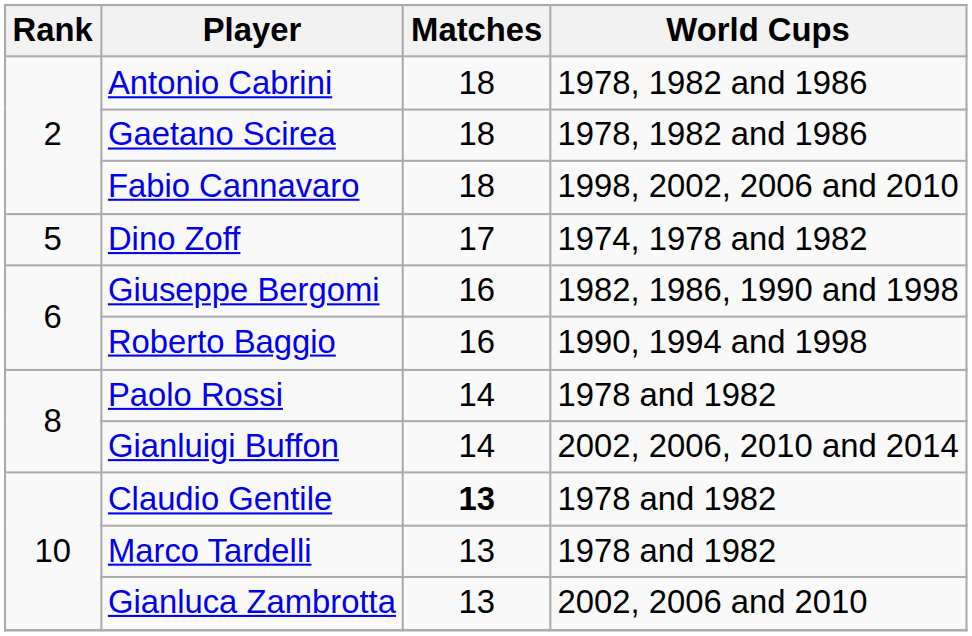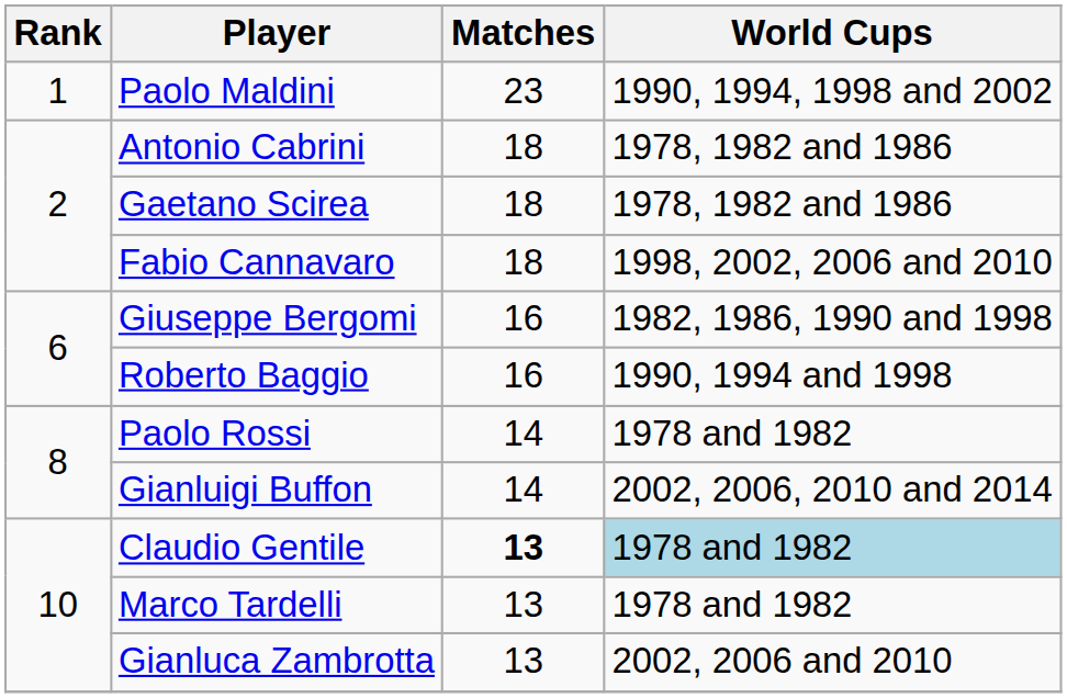+ row: 1 | Paolo Maldini | 23 | 1990, 1994, 1998 and 2002
- row: 5 | Dino Zoff | 17 | 1974, 1978 and 1982
Claudio Gentile | World Cups: no background -> lightblue background
